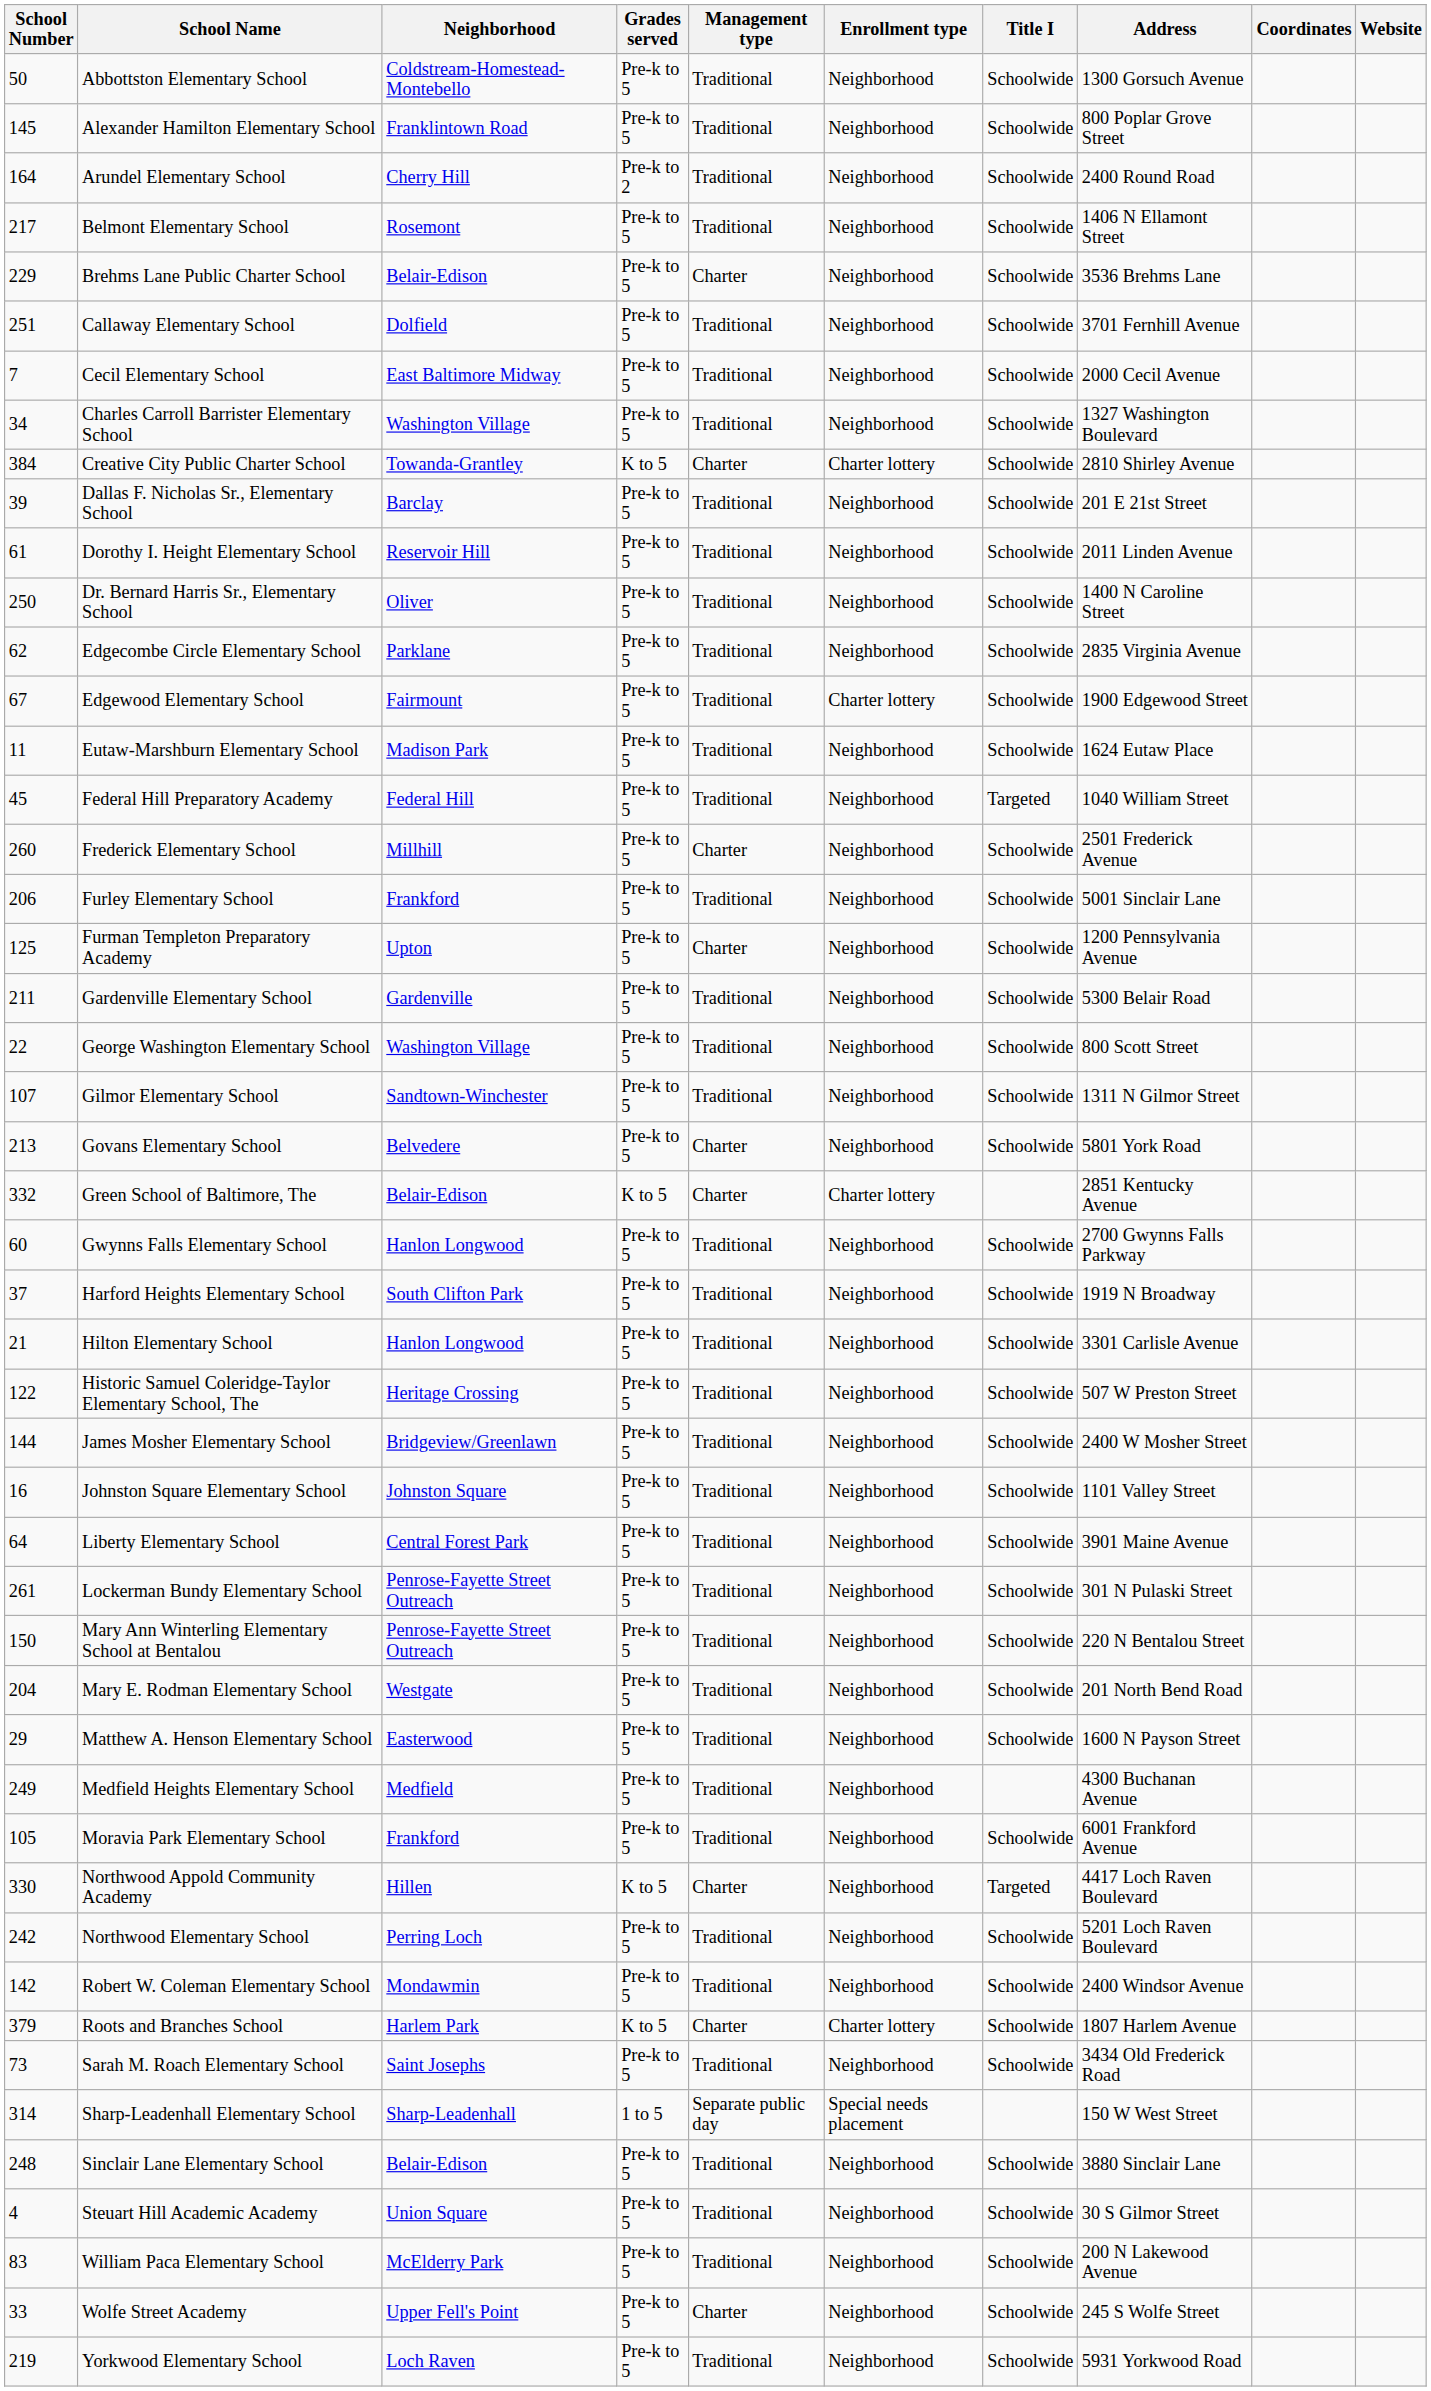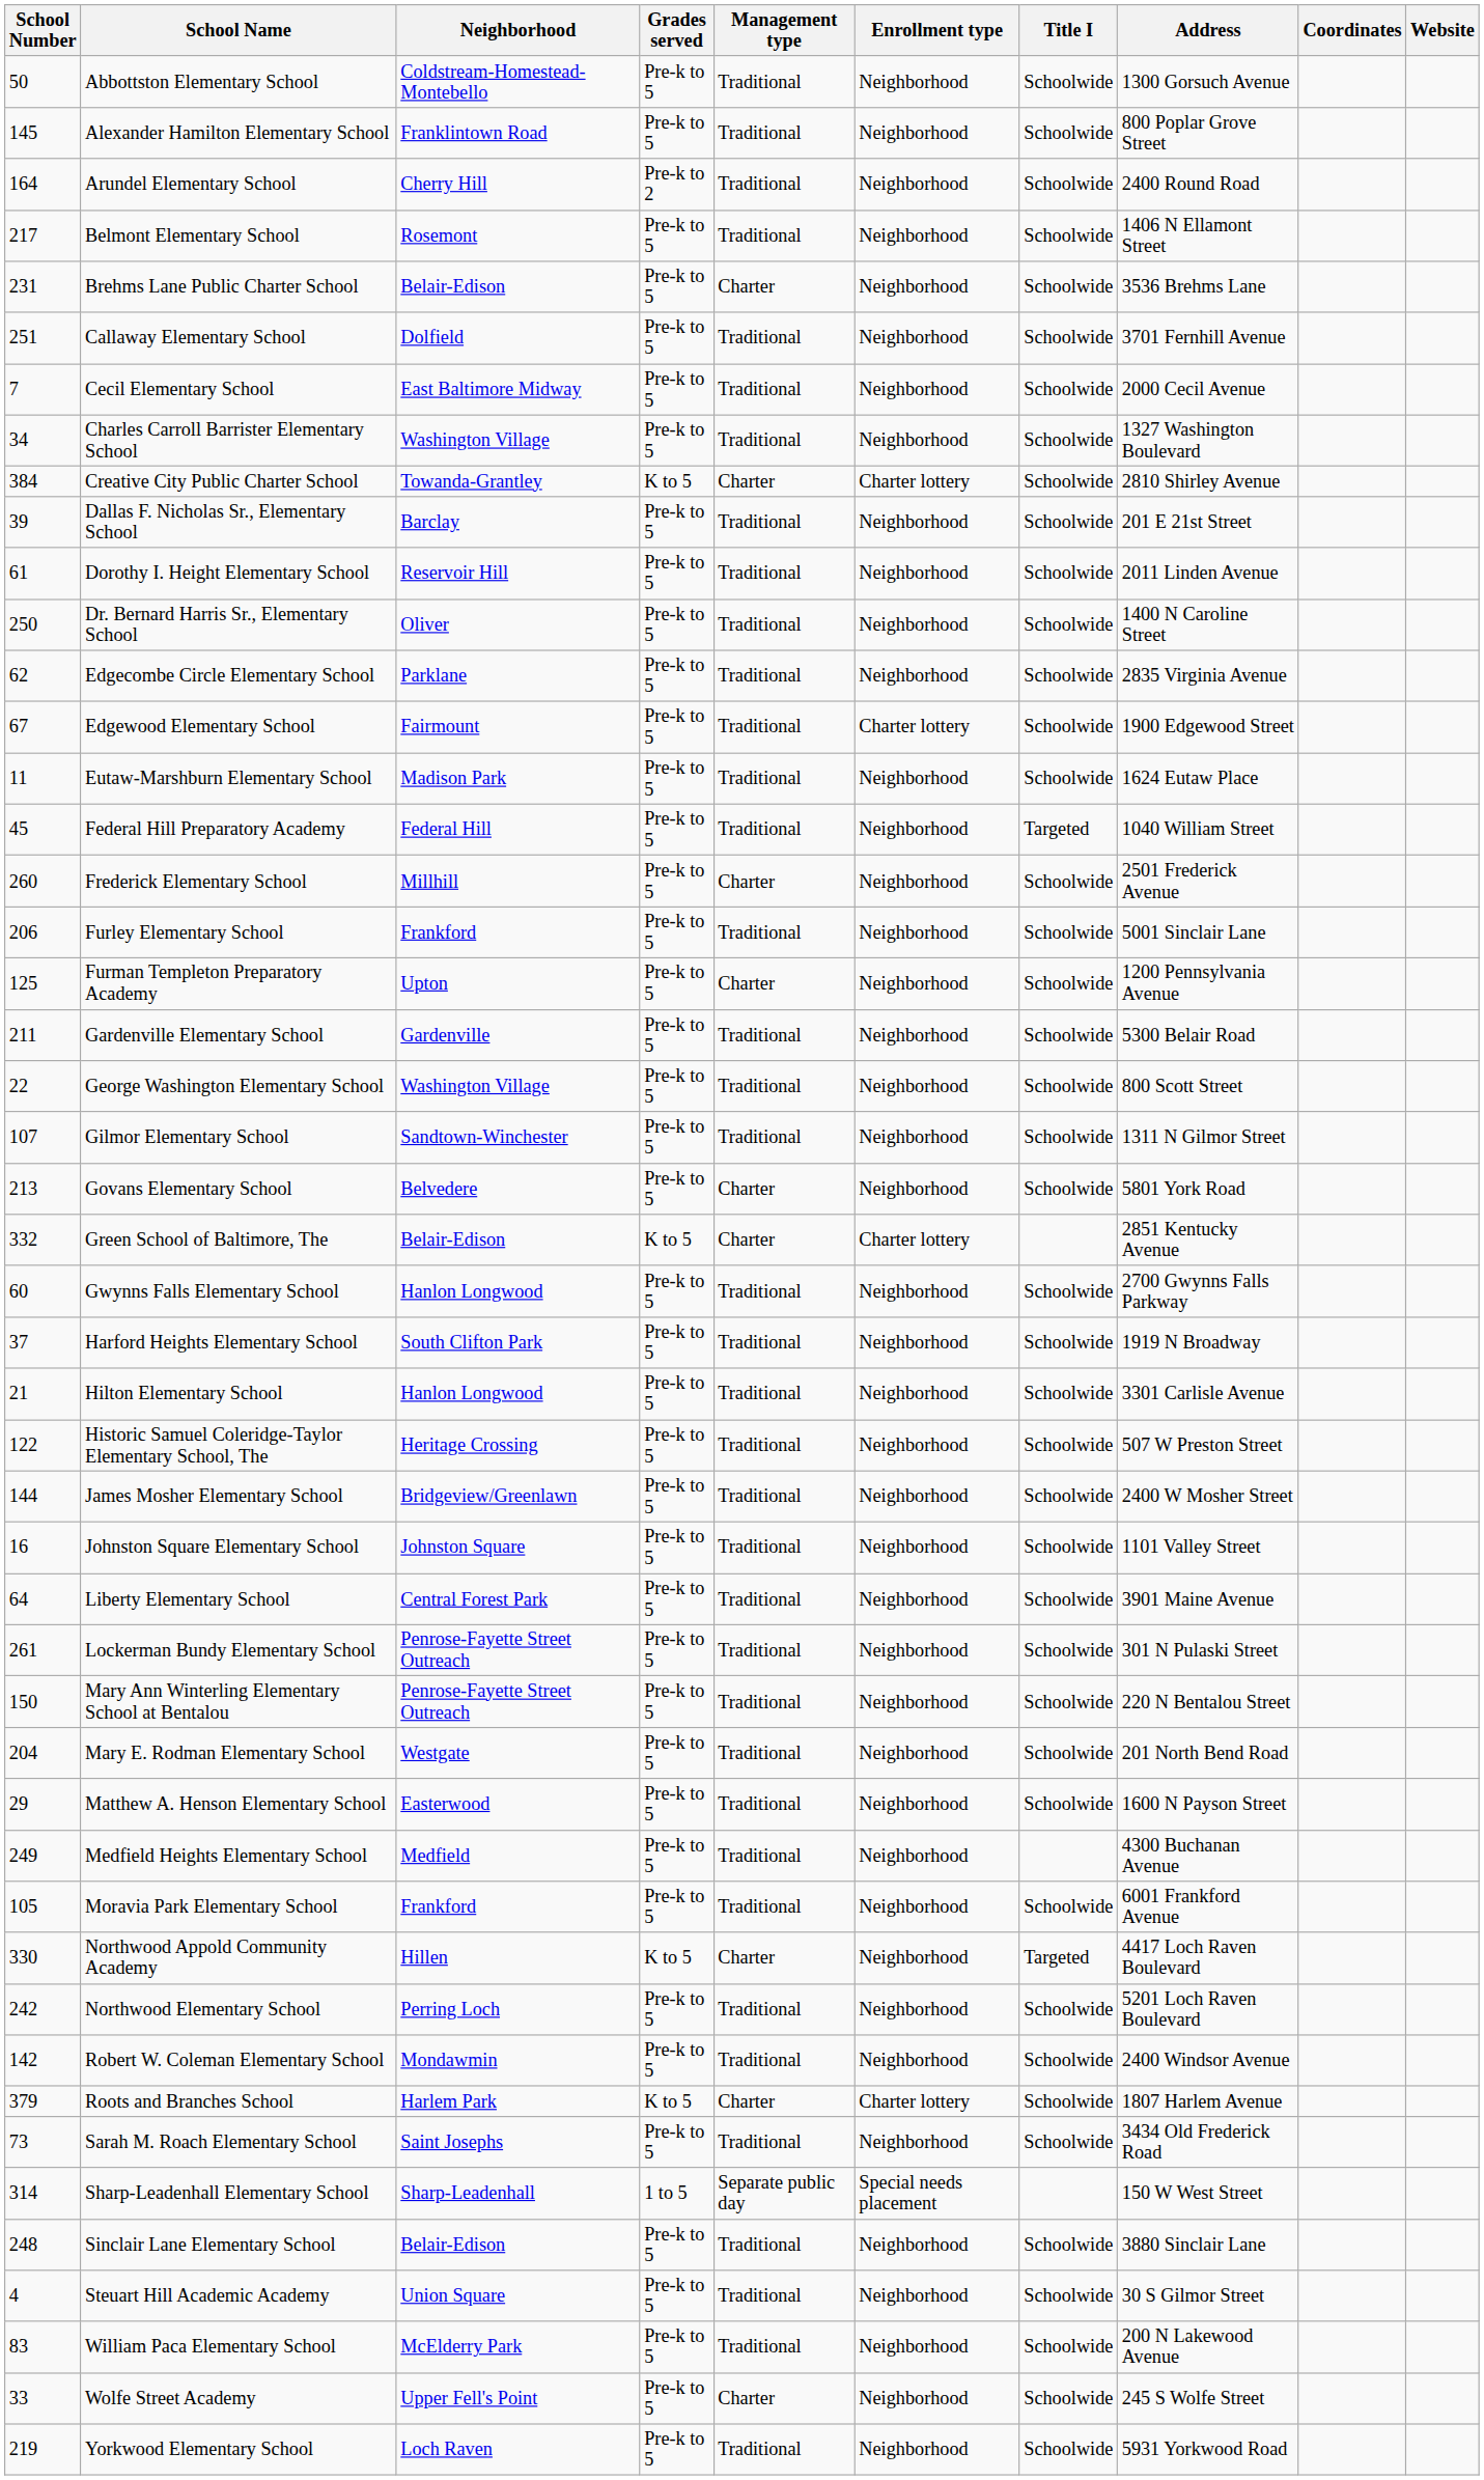Brehms Lane Public Charter School | School Number: 229 -> 231
